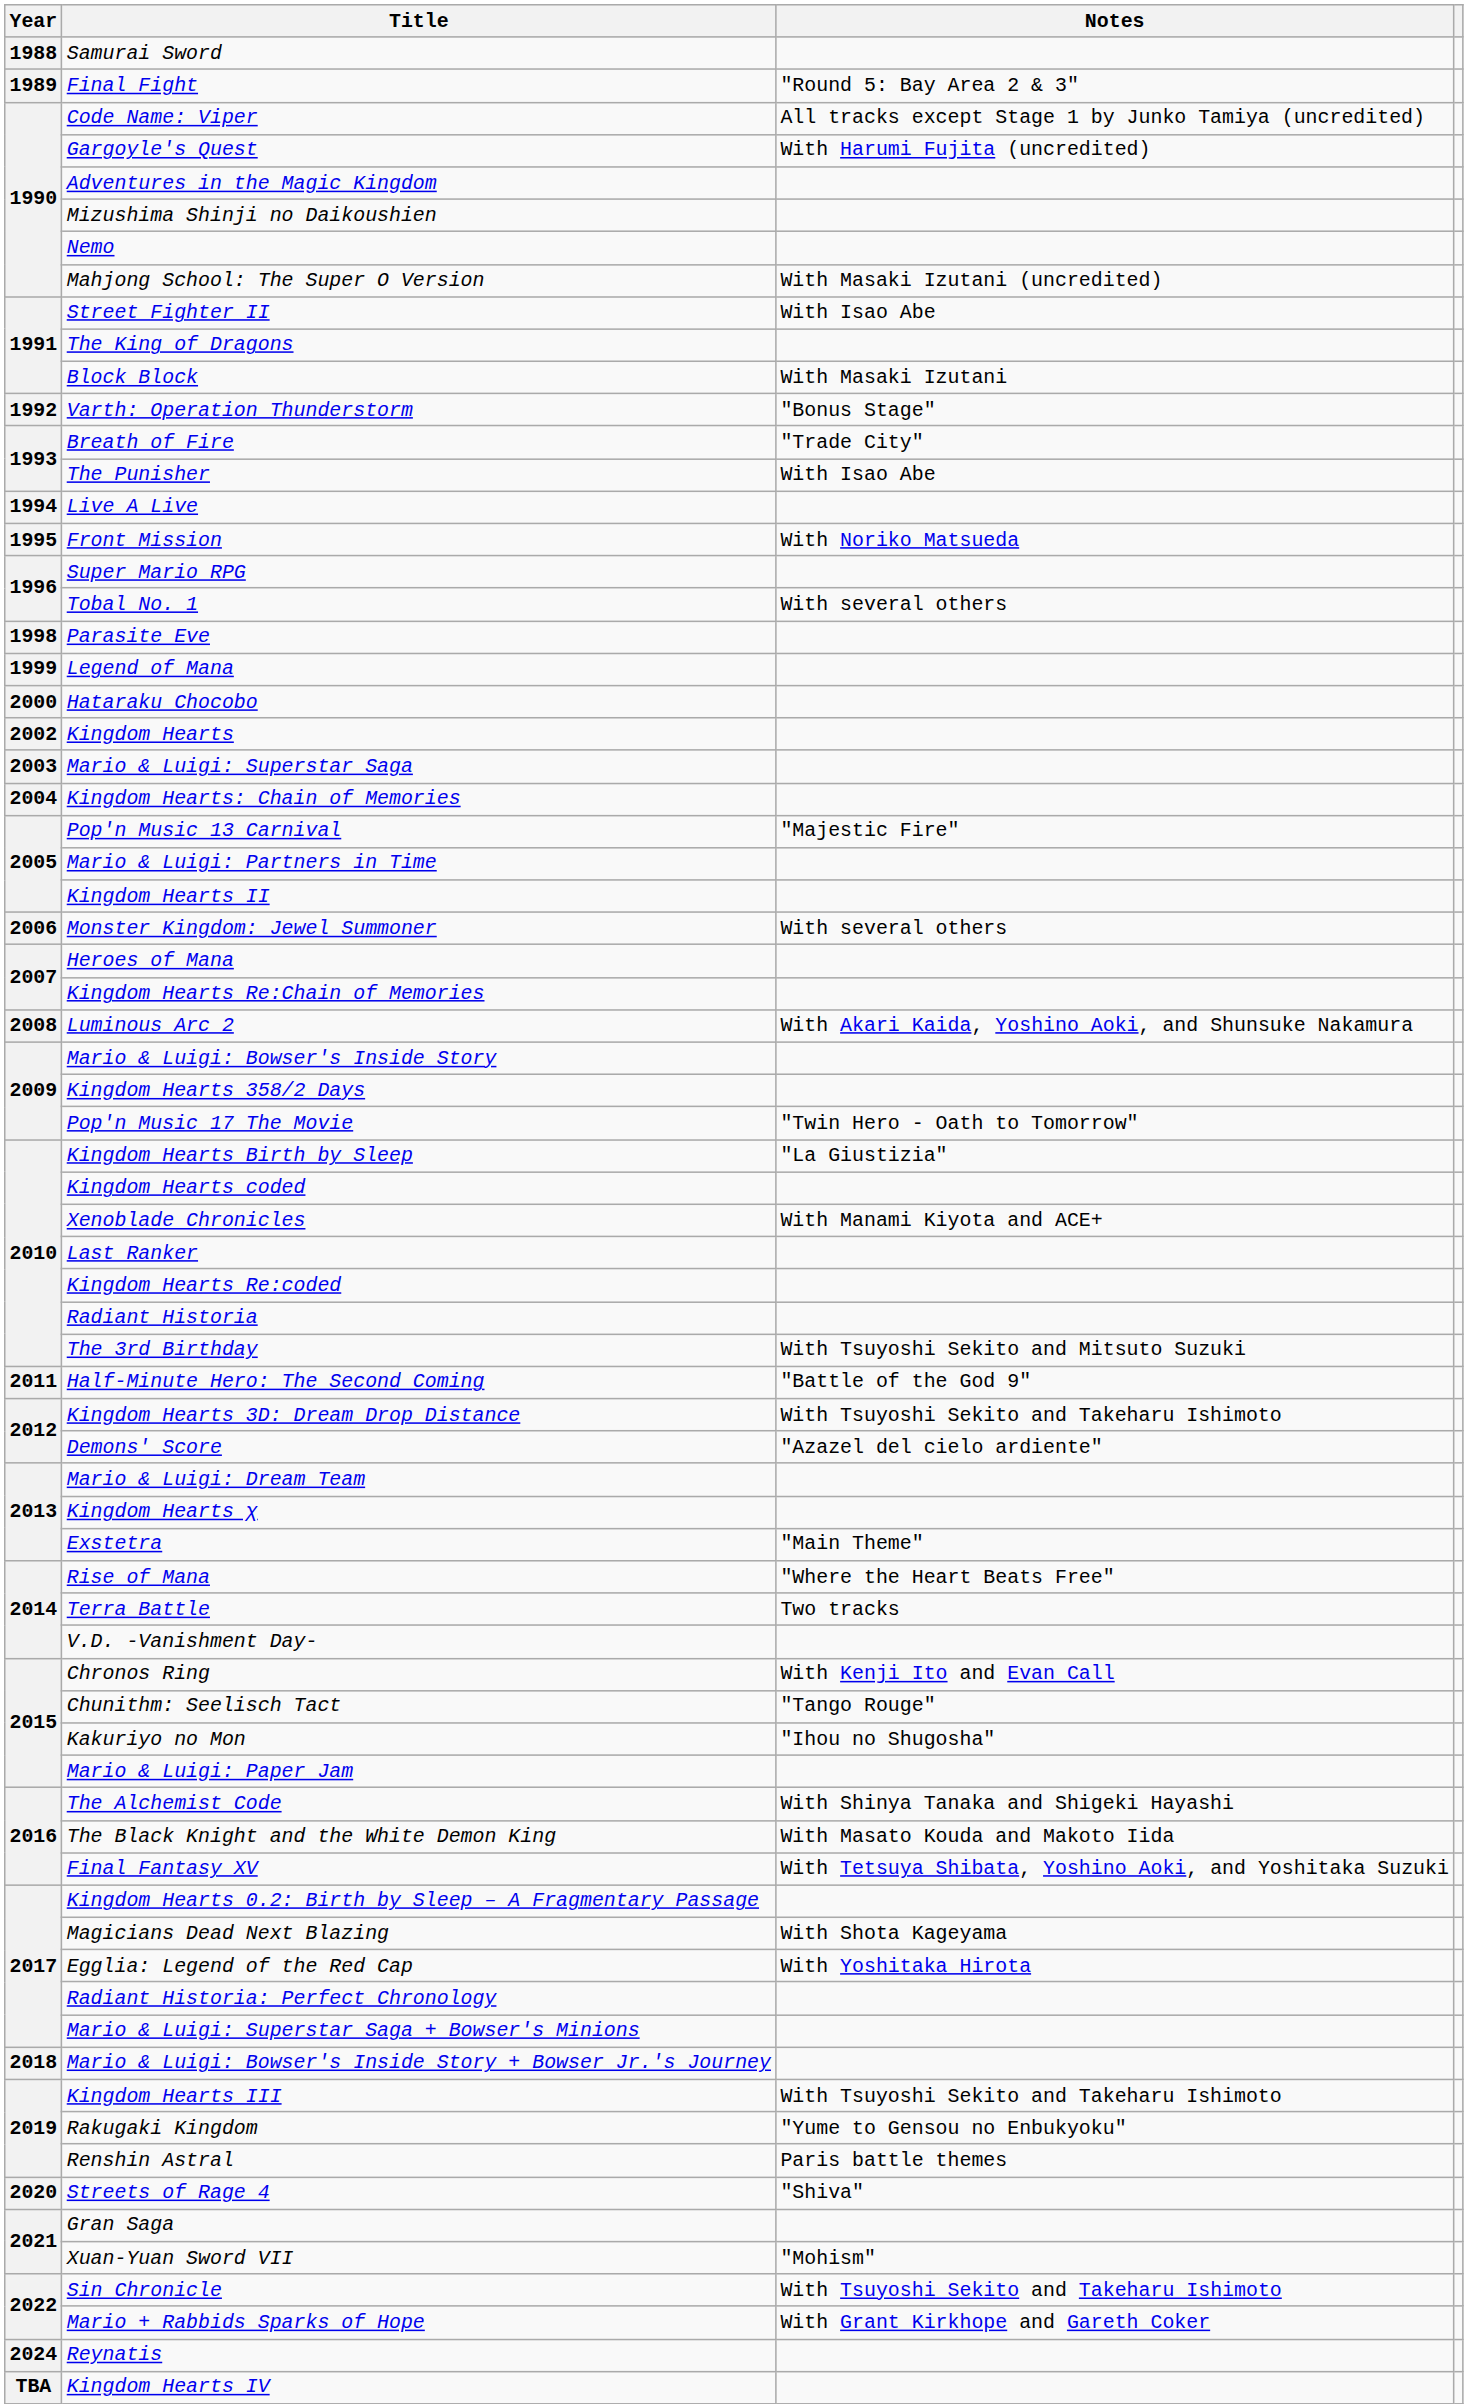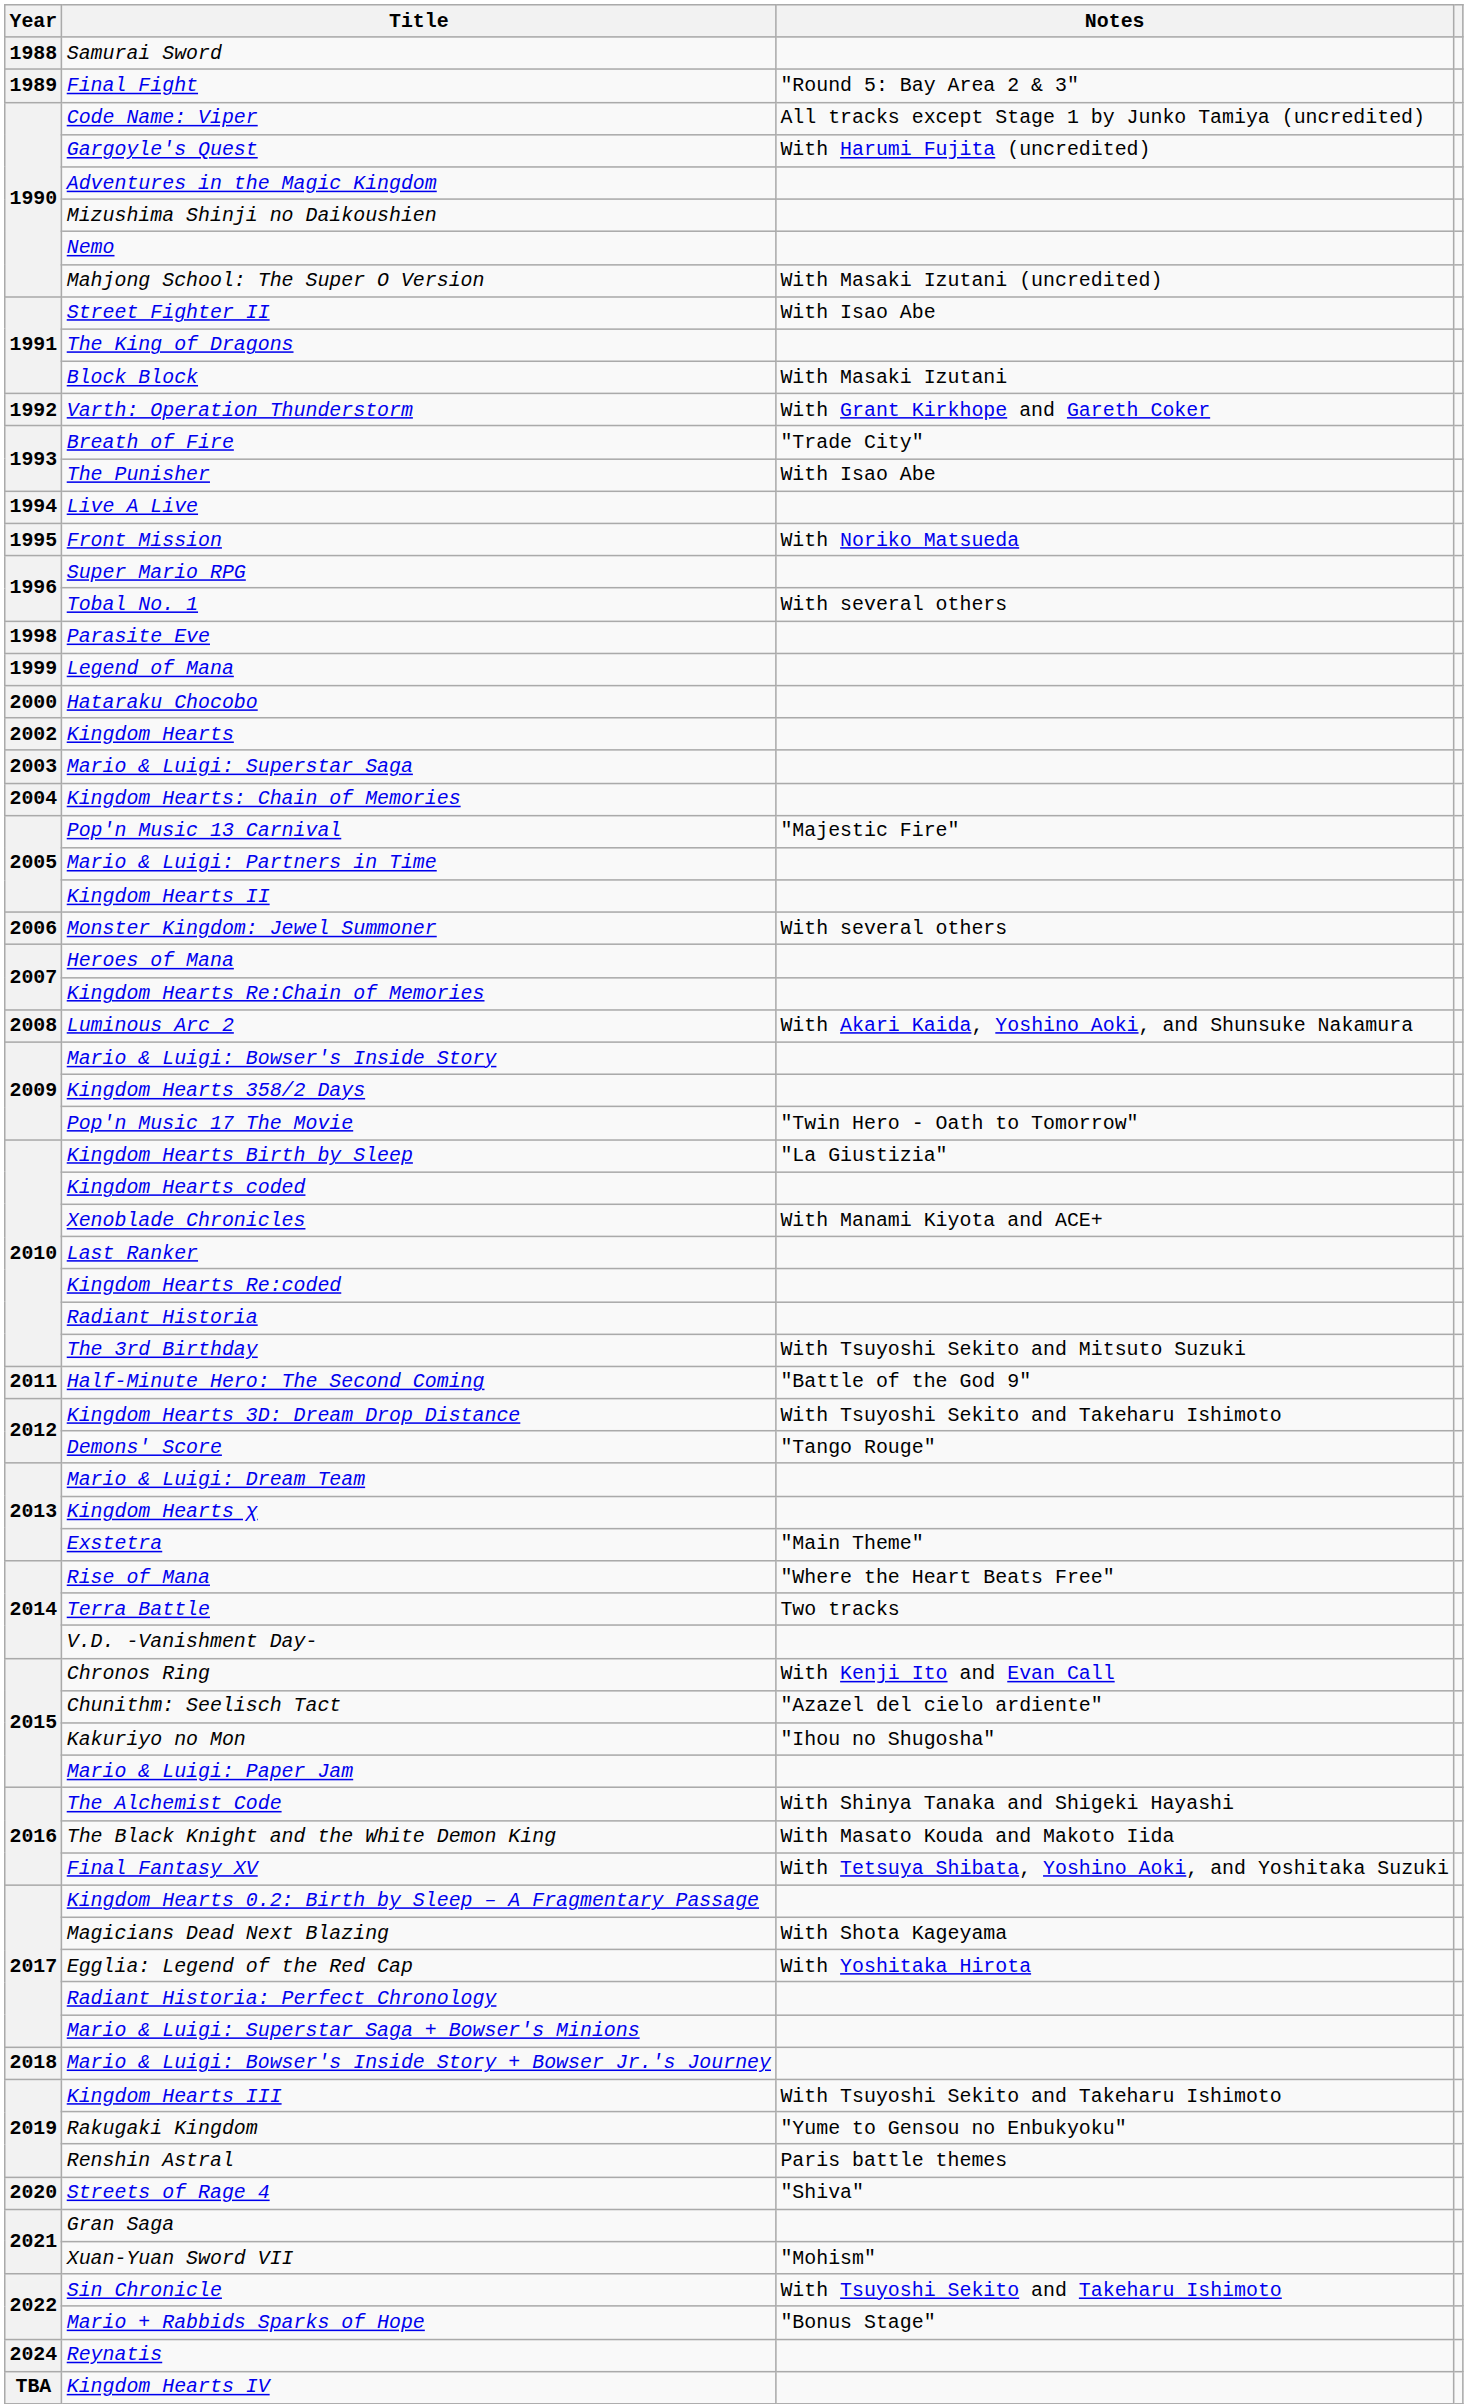Varth: Operation Thunderstorm | Notes: "Bonus Stage" -> With Grant Kirkhope and Gareth Coker
Demons' Score | Notes: "Azazel del cielo ardiente" -> "Tango Rouge"
Chunithm: Seelisch Tact | Notes: "Tango Rouge" -> "Azazel del cielo ardiente"
Mario + Rabbids Sparks of Hope | Notes: With Grant Kirkhope and Gareth Coker -> "Bonus Stage"
